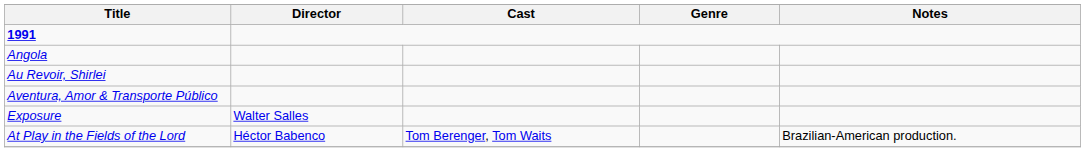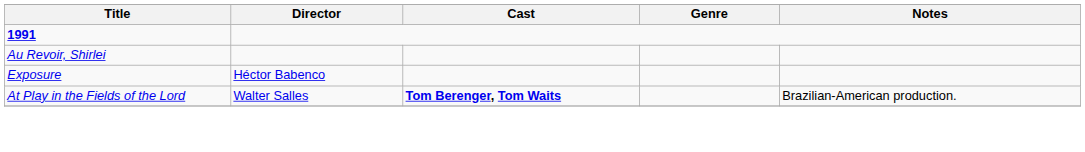- row: Angola
- row: Aventura, Amor & Transporte Público
Exposure | Director: Walter Salles -> Héctor Babenco
At Play in the Fields of the Lord | Director: Héctor Babenco -> Walter Salles
At Play in the Fields of the Lord | Cast: normal -> bold
